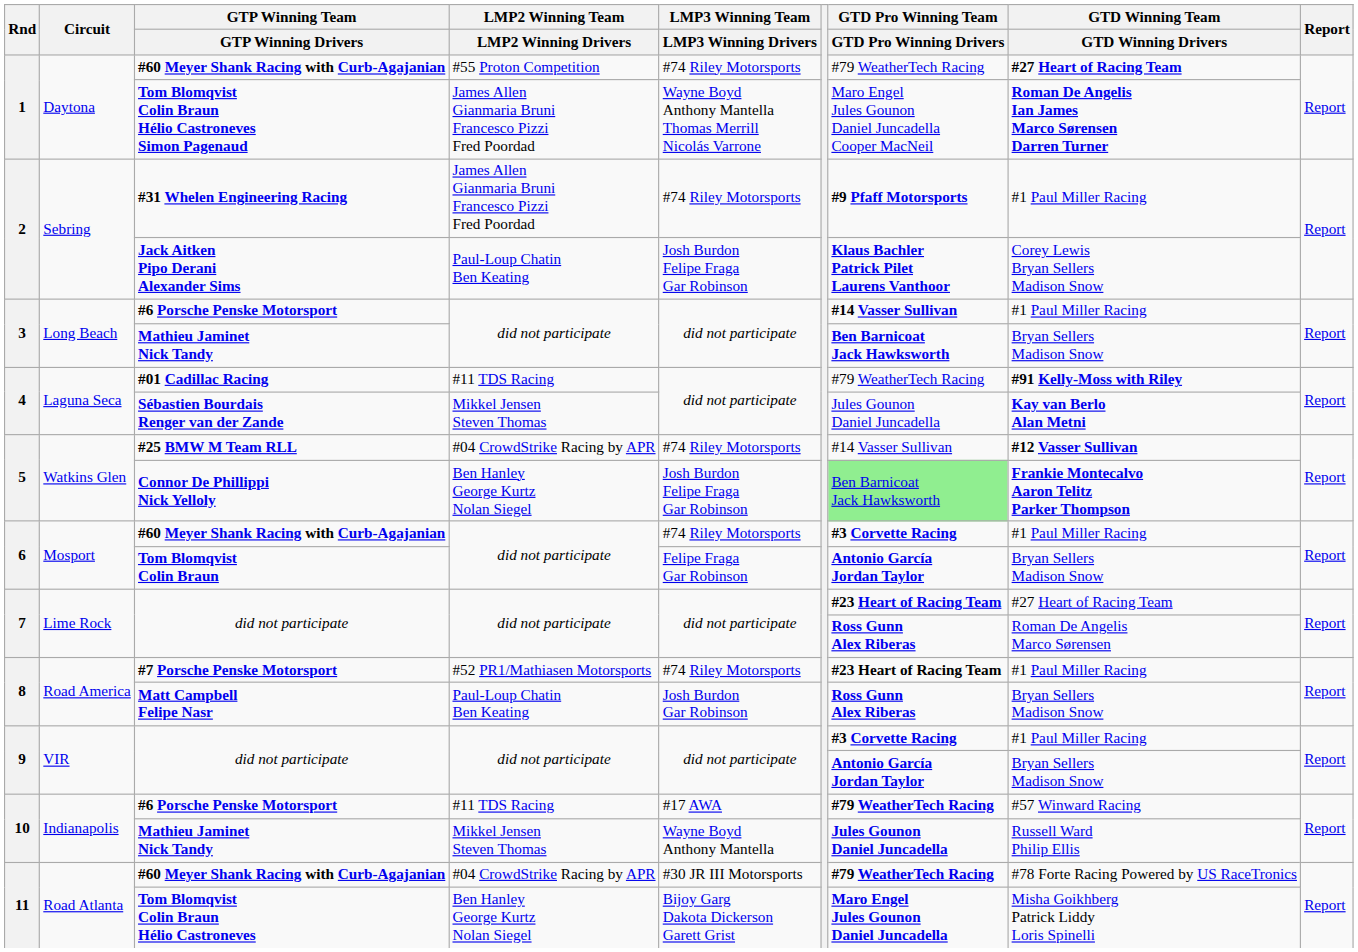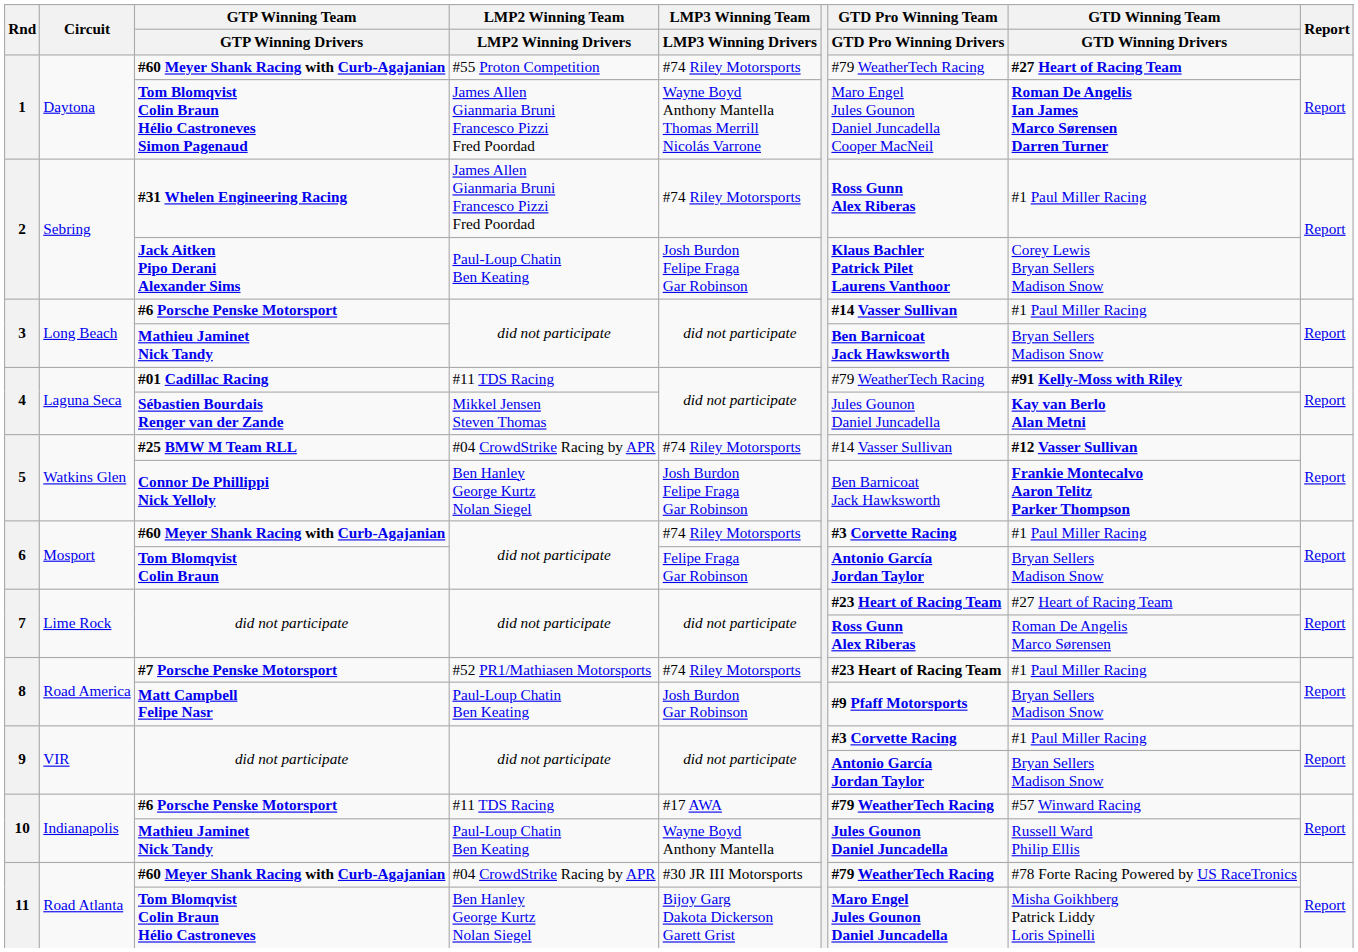#31 Whelen Engineering Racing | GTD Pro Winning Team / GTD Pro Winning Drivers: #9 Pfaff Motorsports -> Ross Gunn Alex Riberas
Connor De Phillippi Nick Yelloly | GTD Pro Winning Team / GTD Pro Winning Drivers: lightgreen background -> no background
Matt Campbell Felipe Nasr | GTD Pro Winning Team / GTD Pro Winning Drivers: Ross Gunn Alex Riberas -> #9 Pfaff Motorsports
10 / Mathieu Jaminet Nick Tandy | LMP2 Winning Team / LMP2 Winning Drivers: Mikkel Jensen Steven Thomas -> Paul-Loup Chatin Ben Keating
